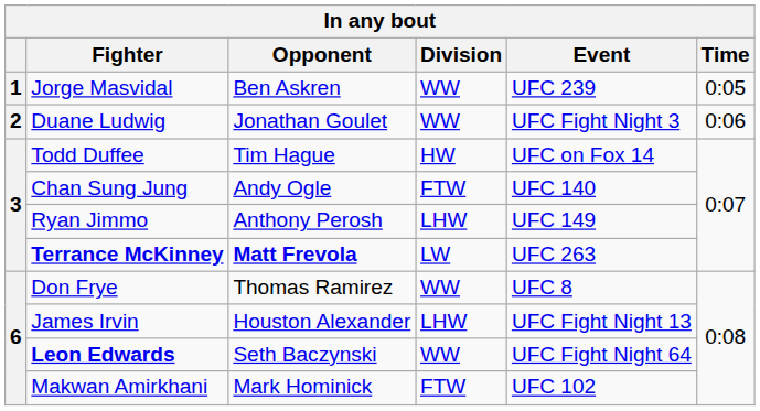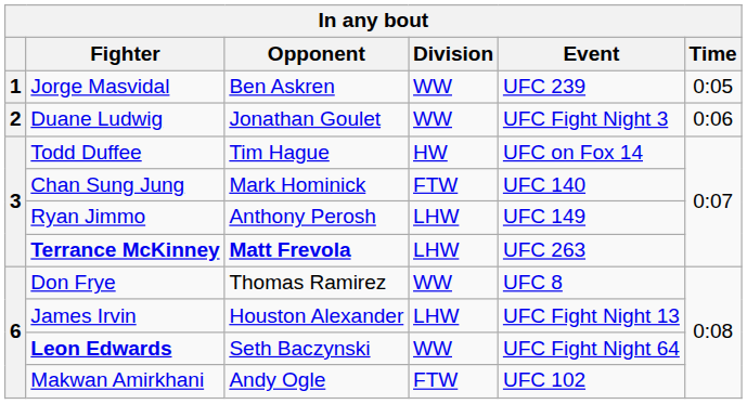Chan Sung Jung | Opponent: Andy Ogle -> Mark Hominick
Terrance McKinney | Division: LW -> LHW
Makwan Amirkhani | Opponent: Mark Hominick -> Andy Ogle
